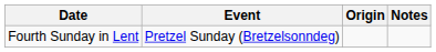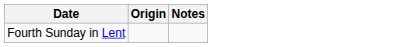- column: Event | Pretzel Sunday (Bretzelsonndeg)
